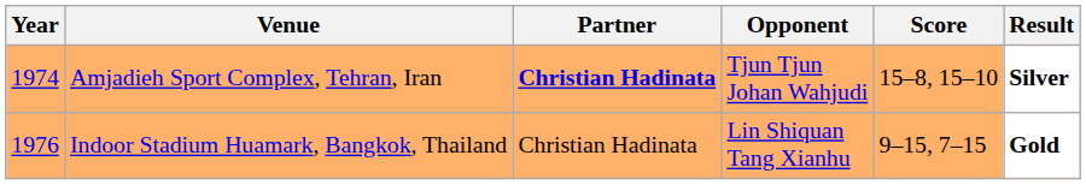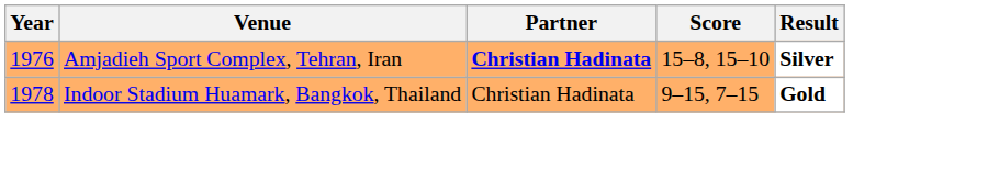- column: Opponent | Tjun Tjun Johan Wahjudi | Lin Shiquan Tang Xianhu
Amjadieh Sport Complex, Tehran, Iran | Year: 1974 -> 1976
Indoor Stadium Huamark, Bangkok, Thailand | Year: 1976 -> 1978
